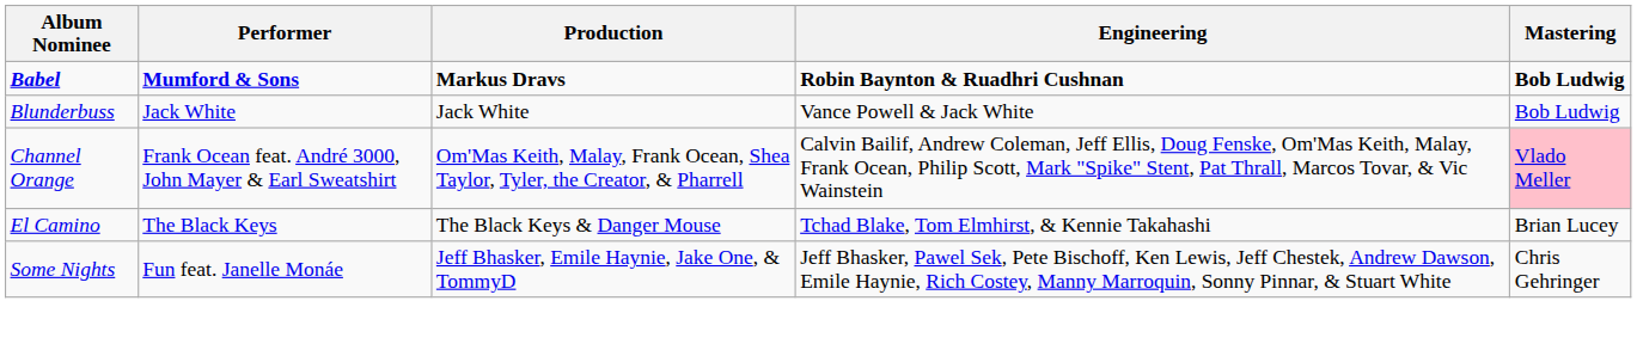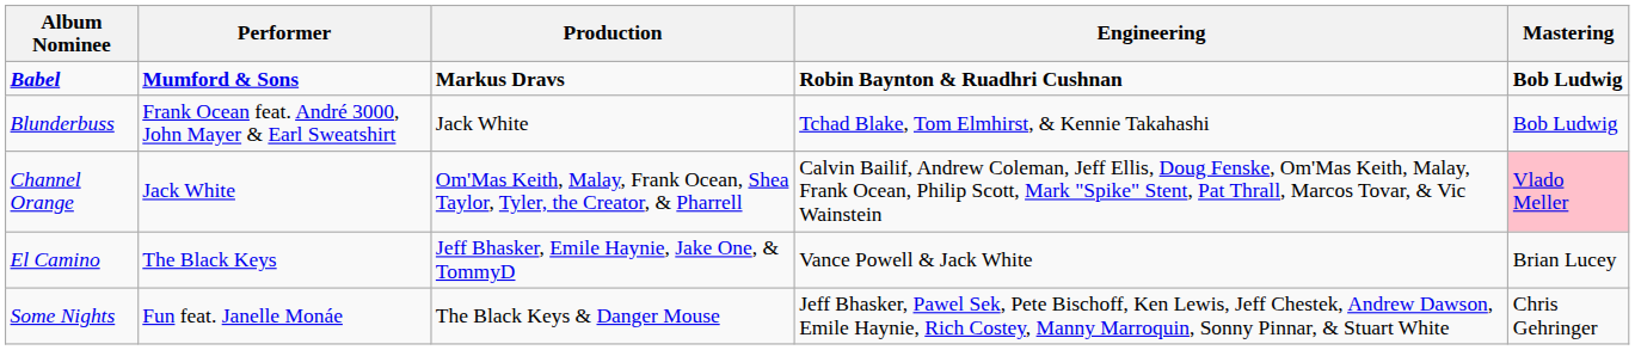Blunderbuss | Performer: Jack White -> Frank Ocean feat. André 3000, John Mayer & Earl Sweatshirt
Blunderbuss | Engineering: Vance Powell & Jack White -> Tchad Blake, Tom Elmhirst, & Kennie Takahashi
Channel Orange | Performer: Frank Ocean feat. André 3000, John Mayer & Earl Sweatshirt -> Jack White
El Camino | Production: The Black Keys & Danger Mouse -> Jeff Bhasker, Emile Haynie, Jake One, & TommyD
El Camino | Engineering: Tchad Blake, Tom Elmhirst, & Kennie Takahashi -> Vance Powell & Jack White
Some Nights | Production: Jeff Bhasker, Emile Haynie, Jake One, & TommyD -> The Black Keys & Danger Mouse
